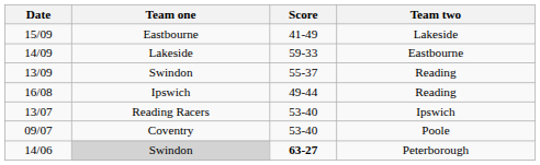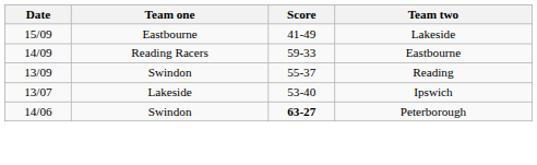14/09 | Team one: Lakeside -> Reading Racers
- row: 16/08 | Ipswich | 49-44 | Reading
13/07 | Team one: Reading Racers -> Lakeside
- row: 09/07 | Coventry | 53-40 | Poole
14/06 | Team one: lightgrey background -> no background
